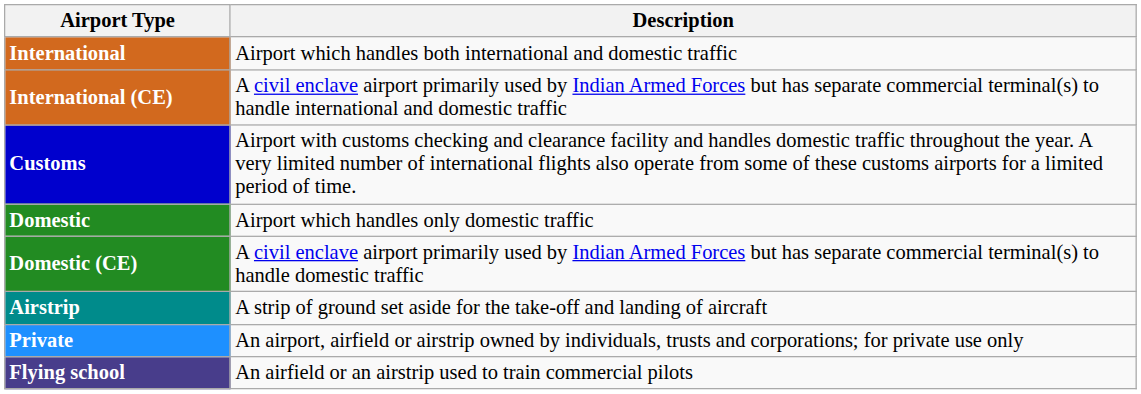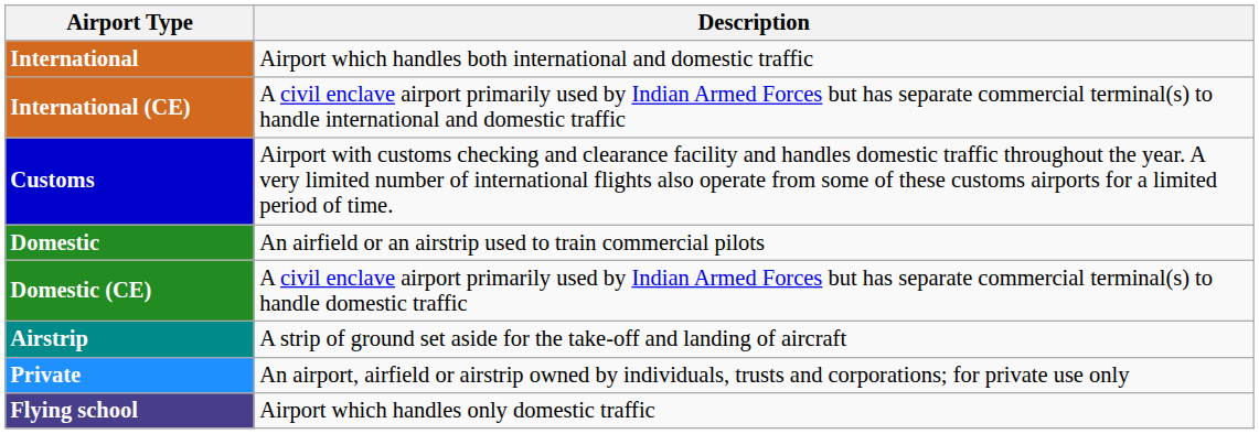Domestic | Description: Airport which handles only domestic traffic -> An airfield or an airstrip used to train commercial pilots
Flying school | Description: An airfield or an airstrip used to train commercial pilots -> Airport which handles only domestic traffic
